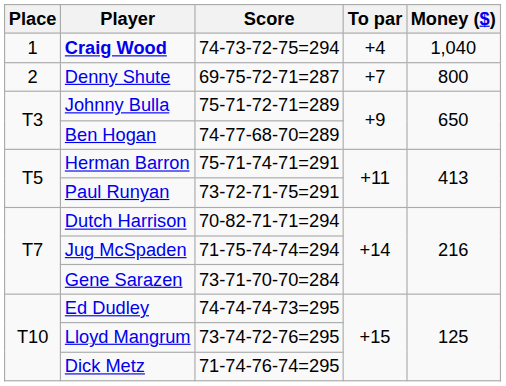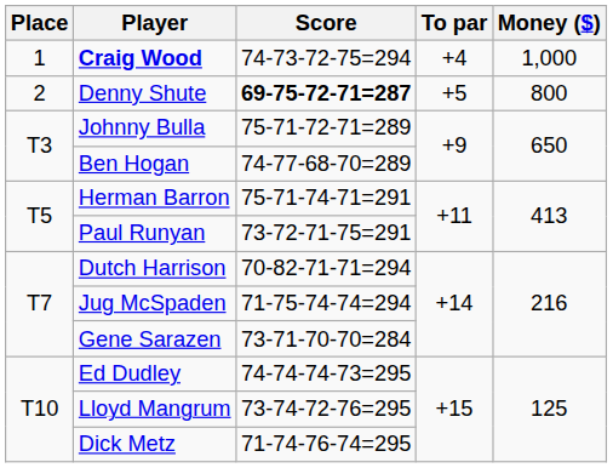Craig Wood | Money ($): 1,040 -> 1,000
Denny Shute | Score: normal -> bold
Denny Shute | To par: +7 -> +5
